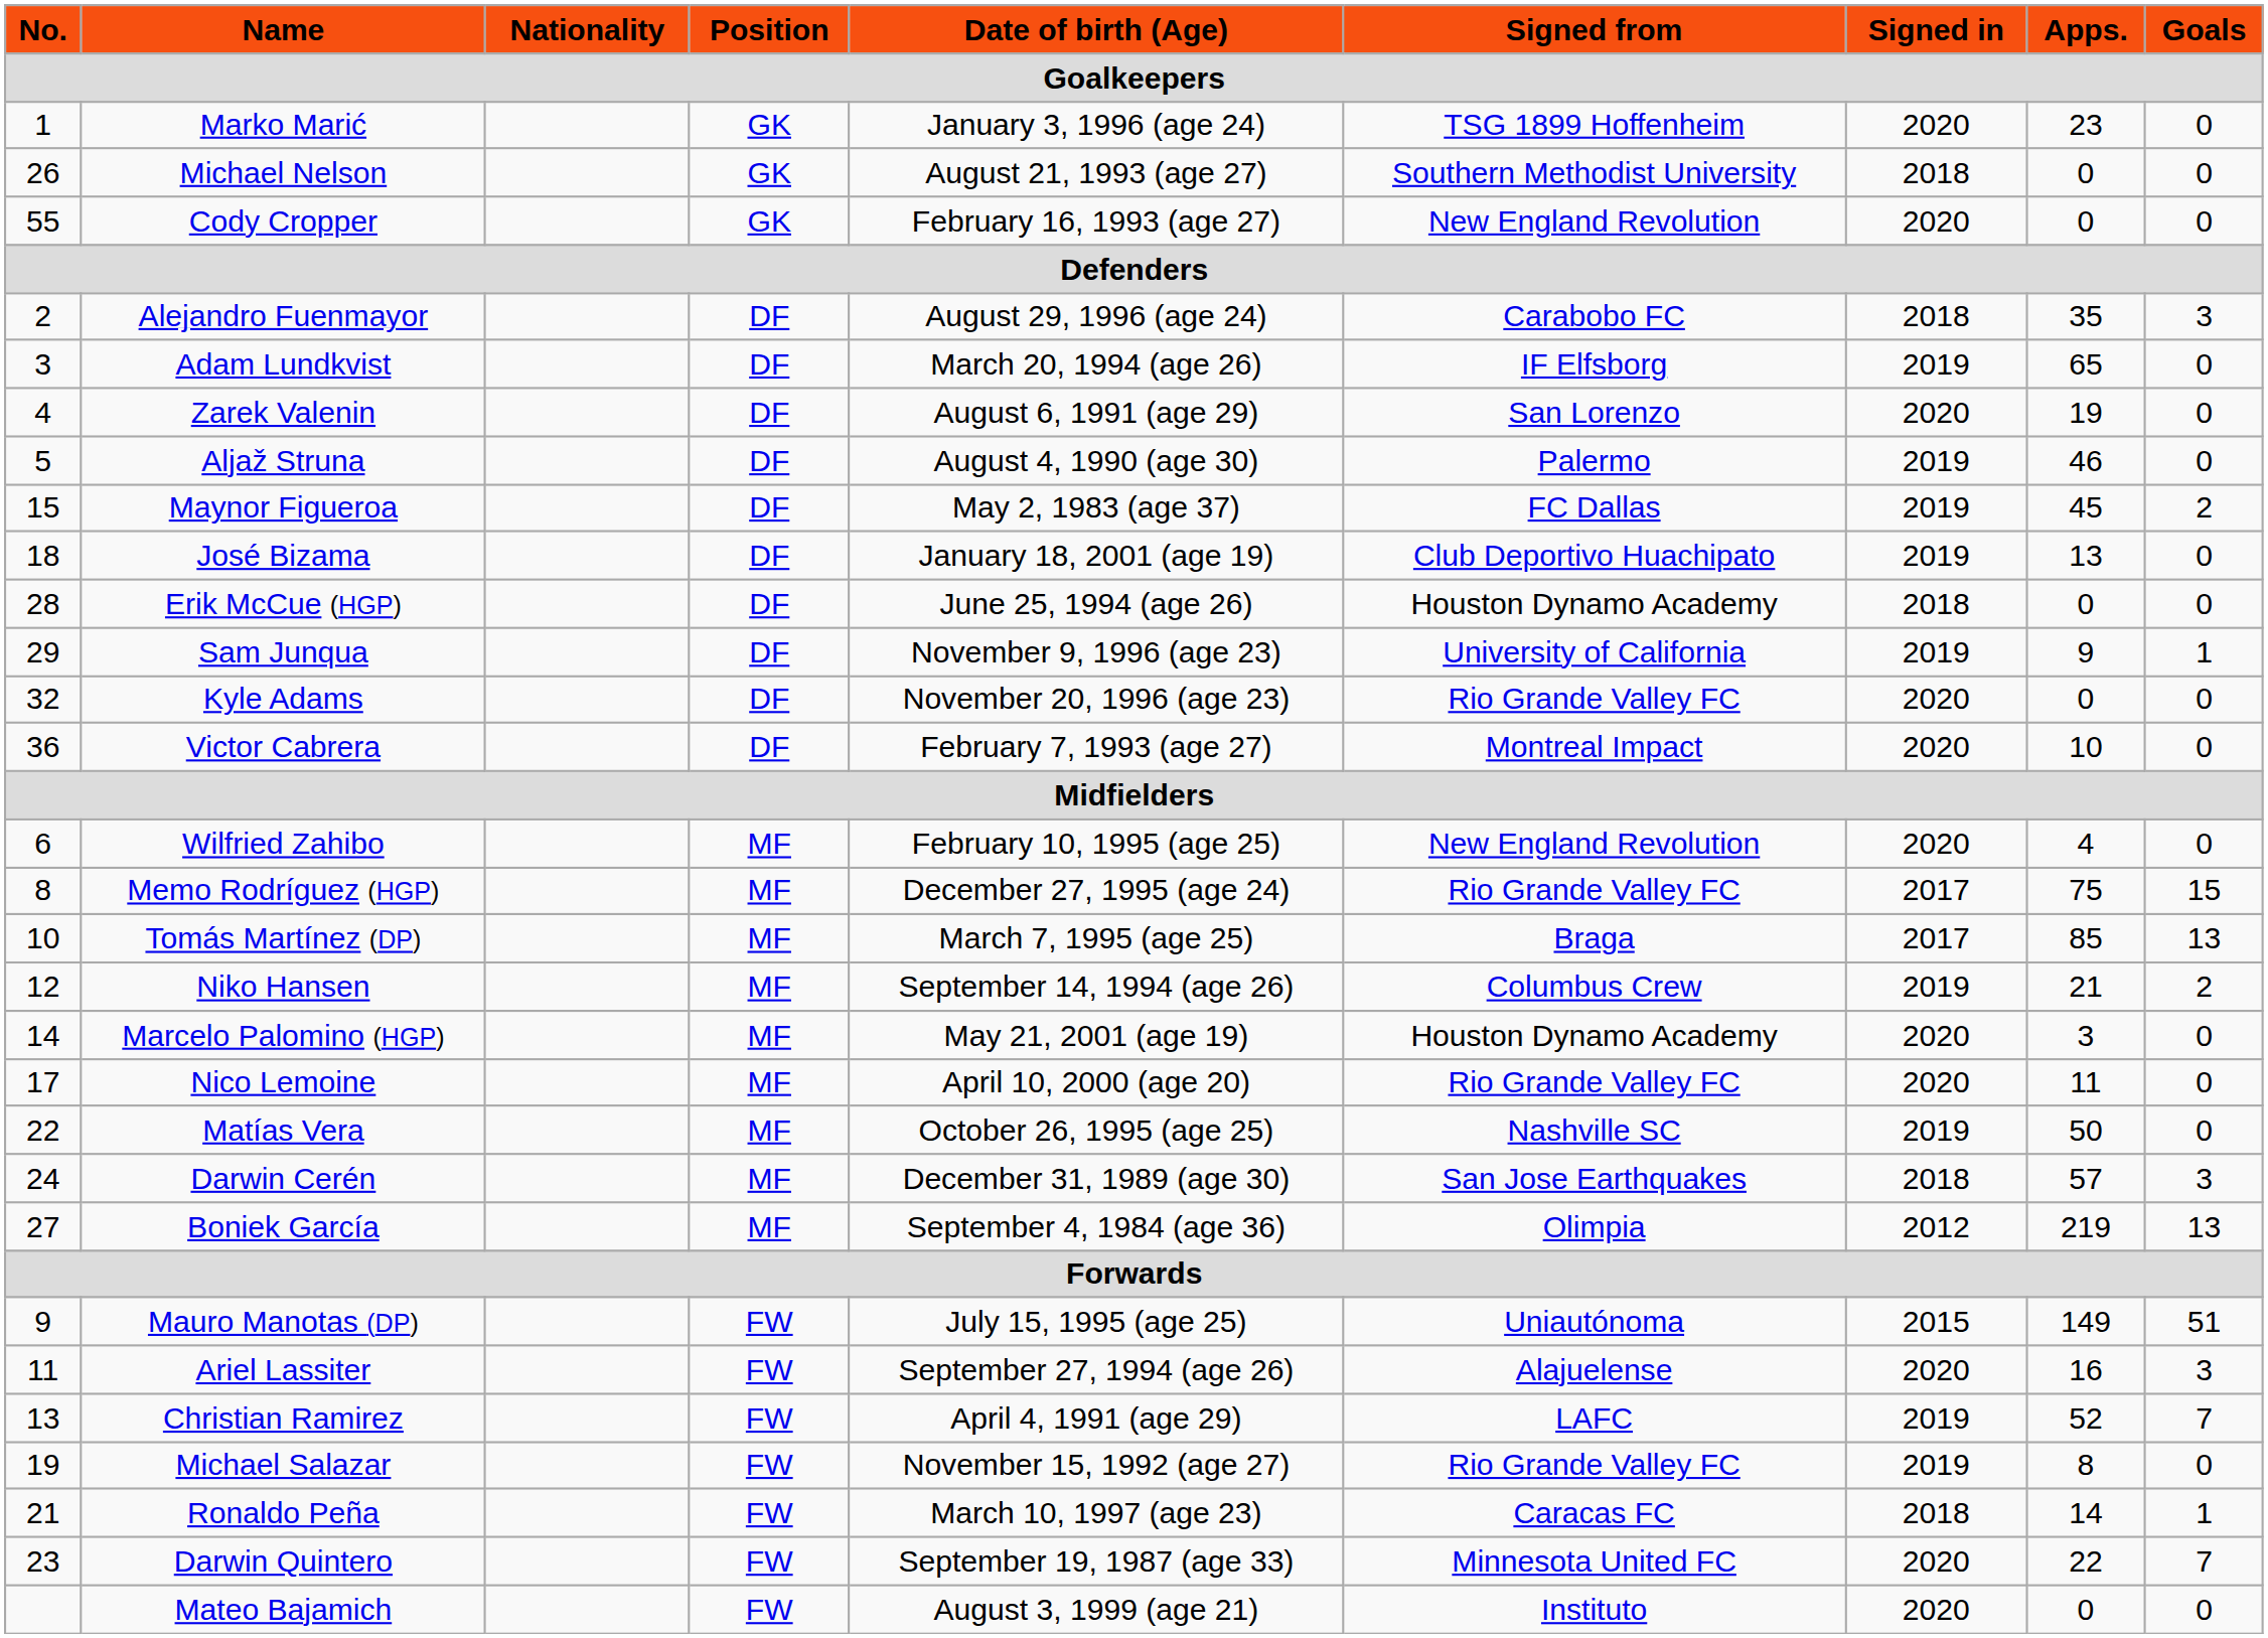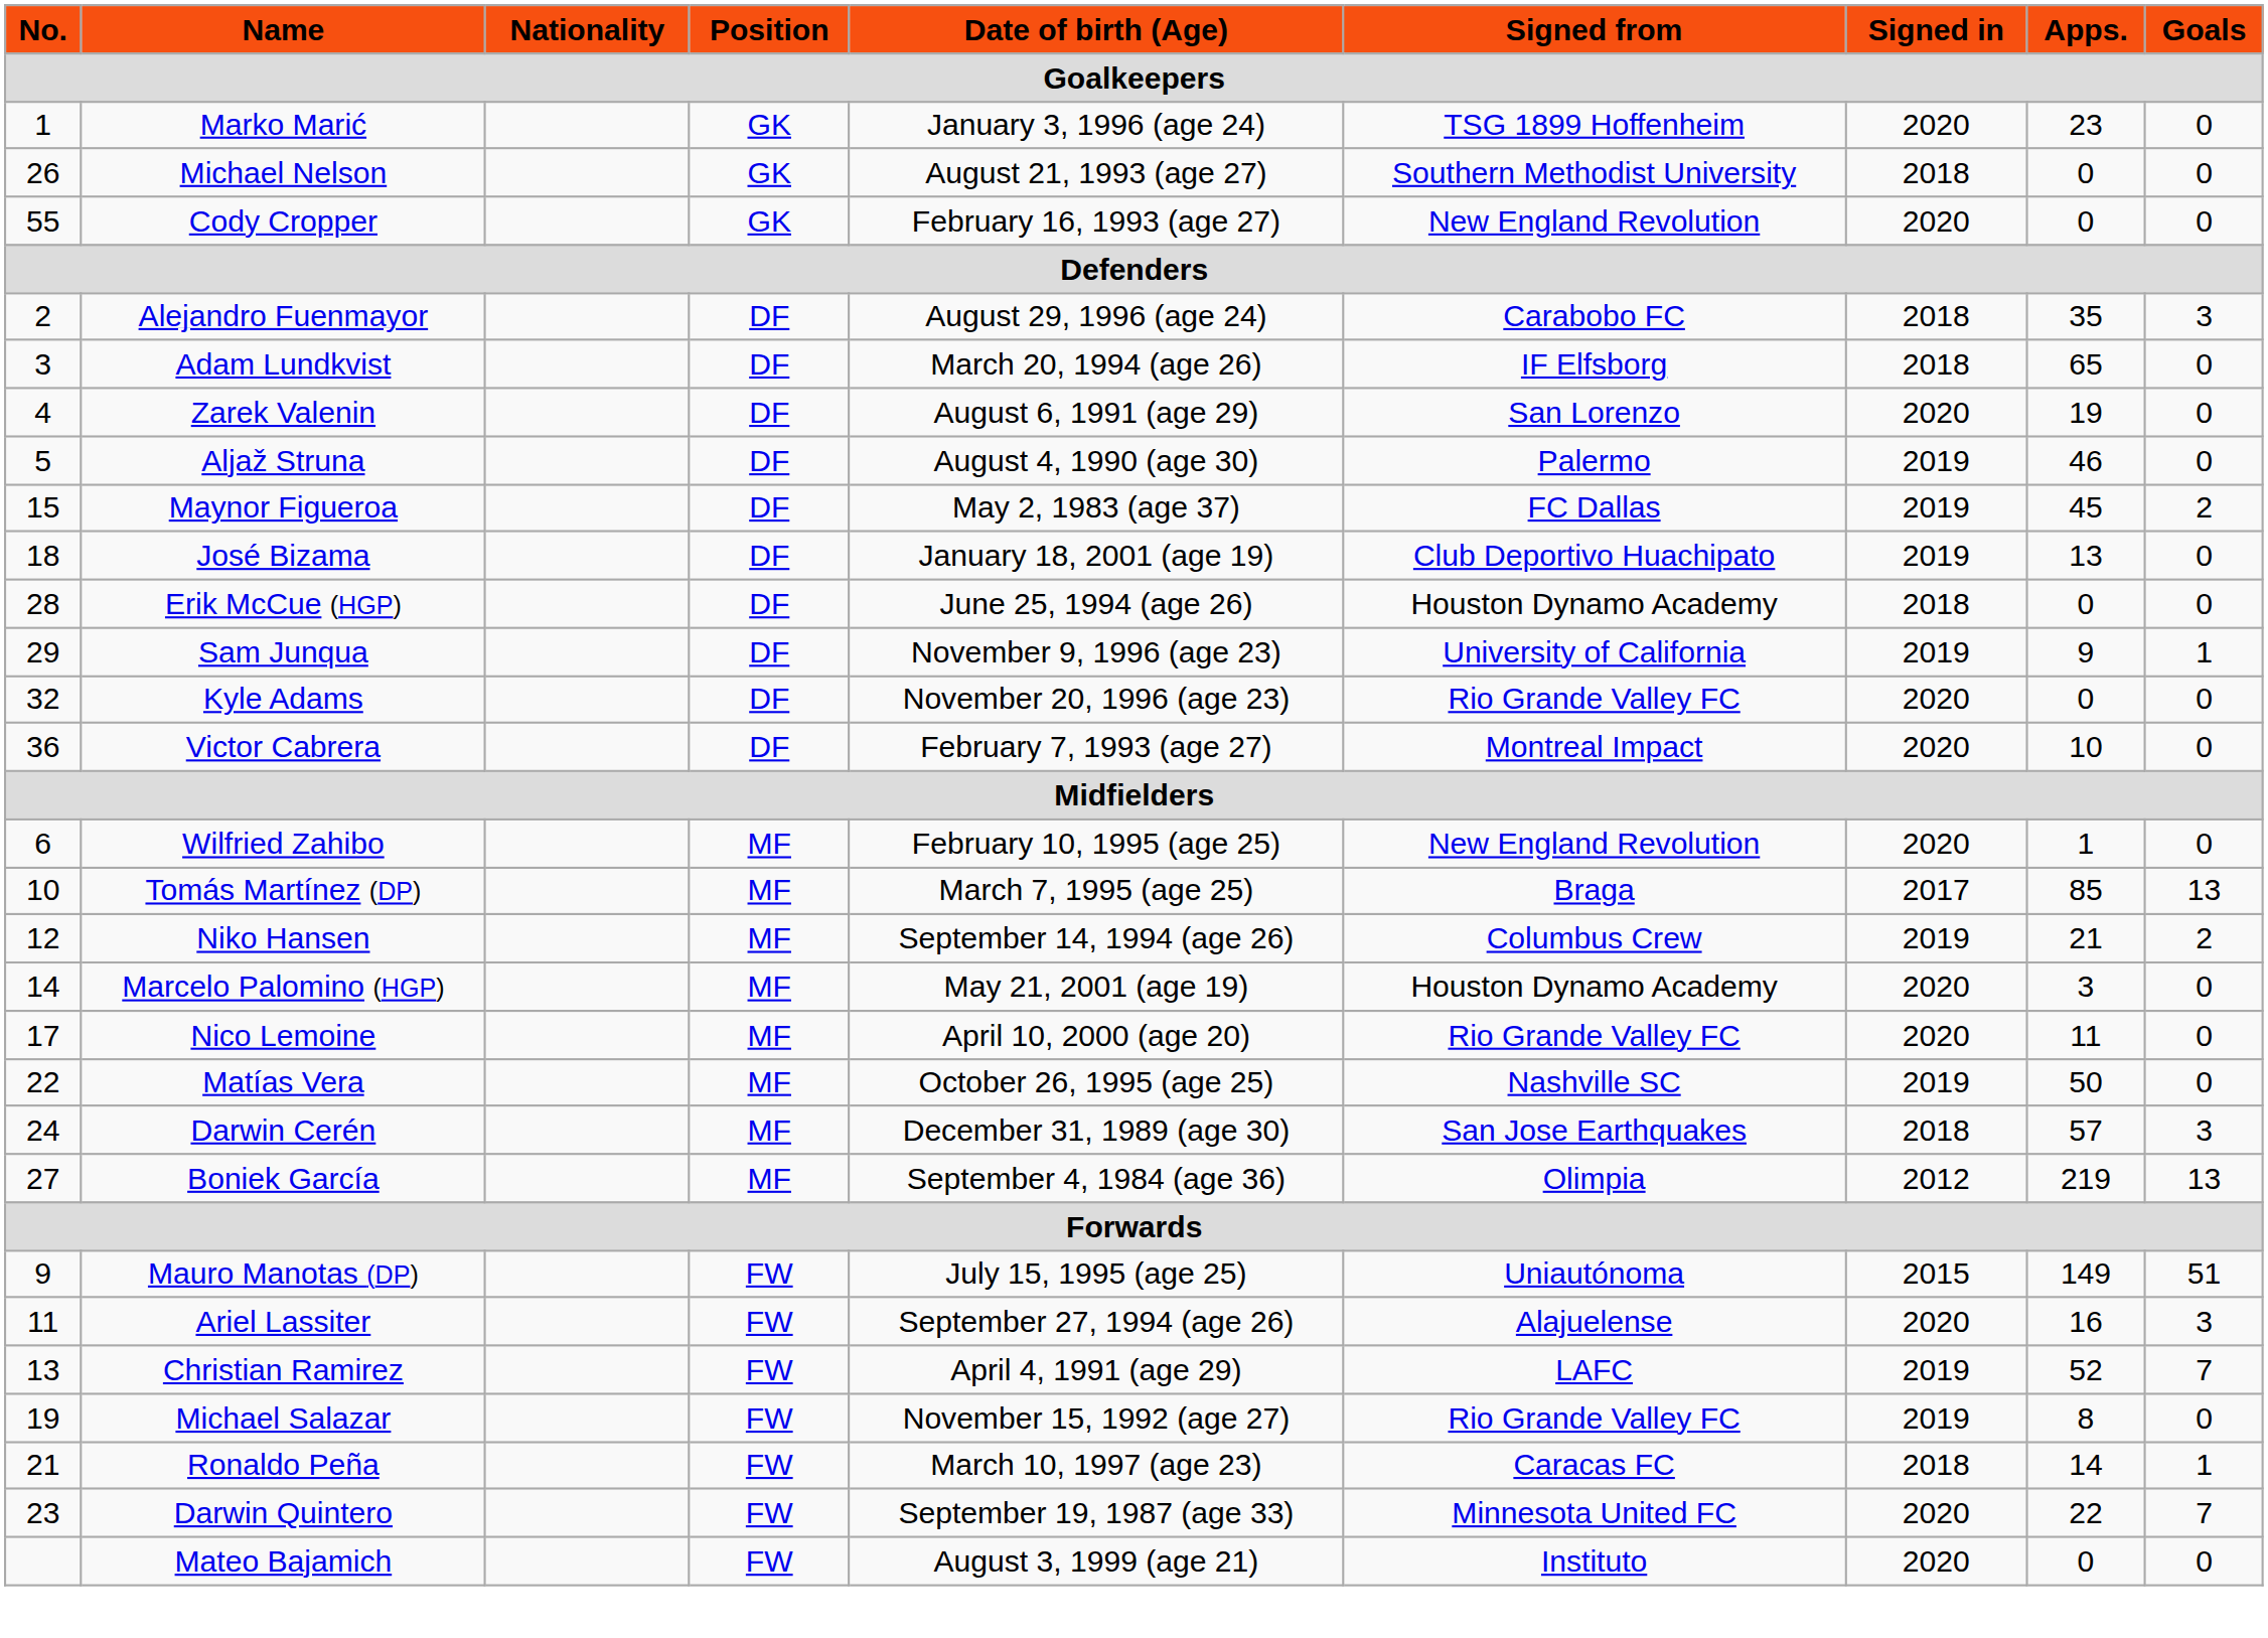Adam Lundkvist | Signed in: 2019 -> 2018
Wilfried Zahibo | Apps.: 4 -> 1
- row: 8 | Memo Rodríguez (HGP) | MF | December 27, 1995 (age 24) | Rio Grande Valley FC | 2017 | 75 | 15
